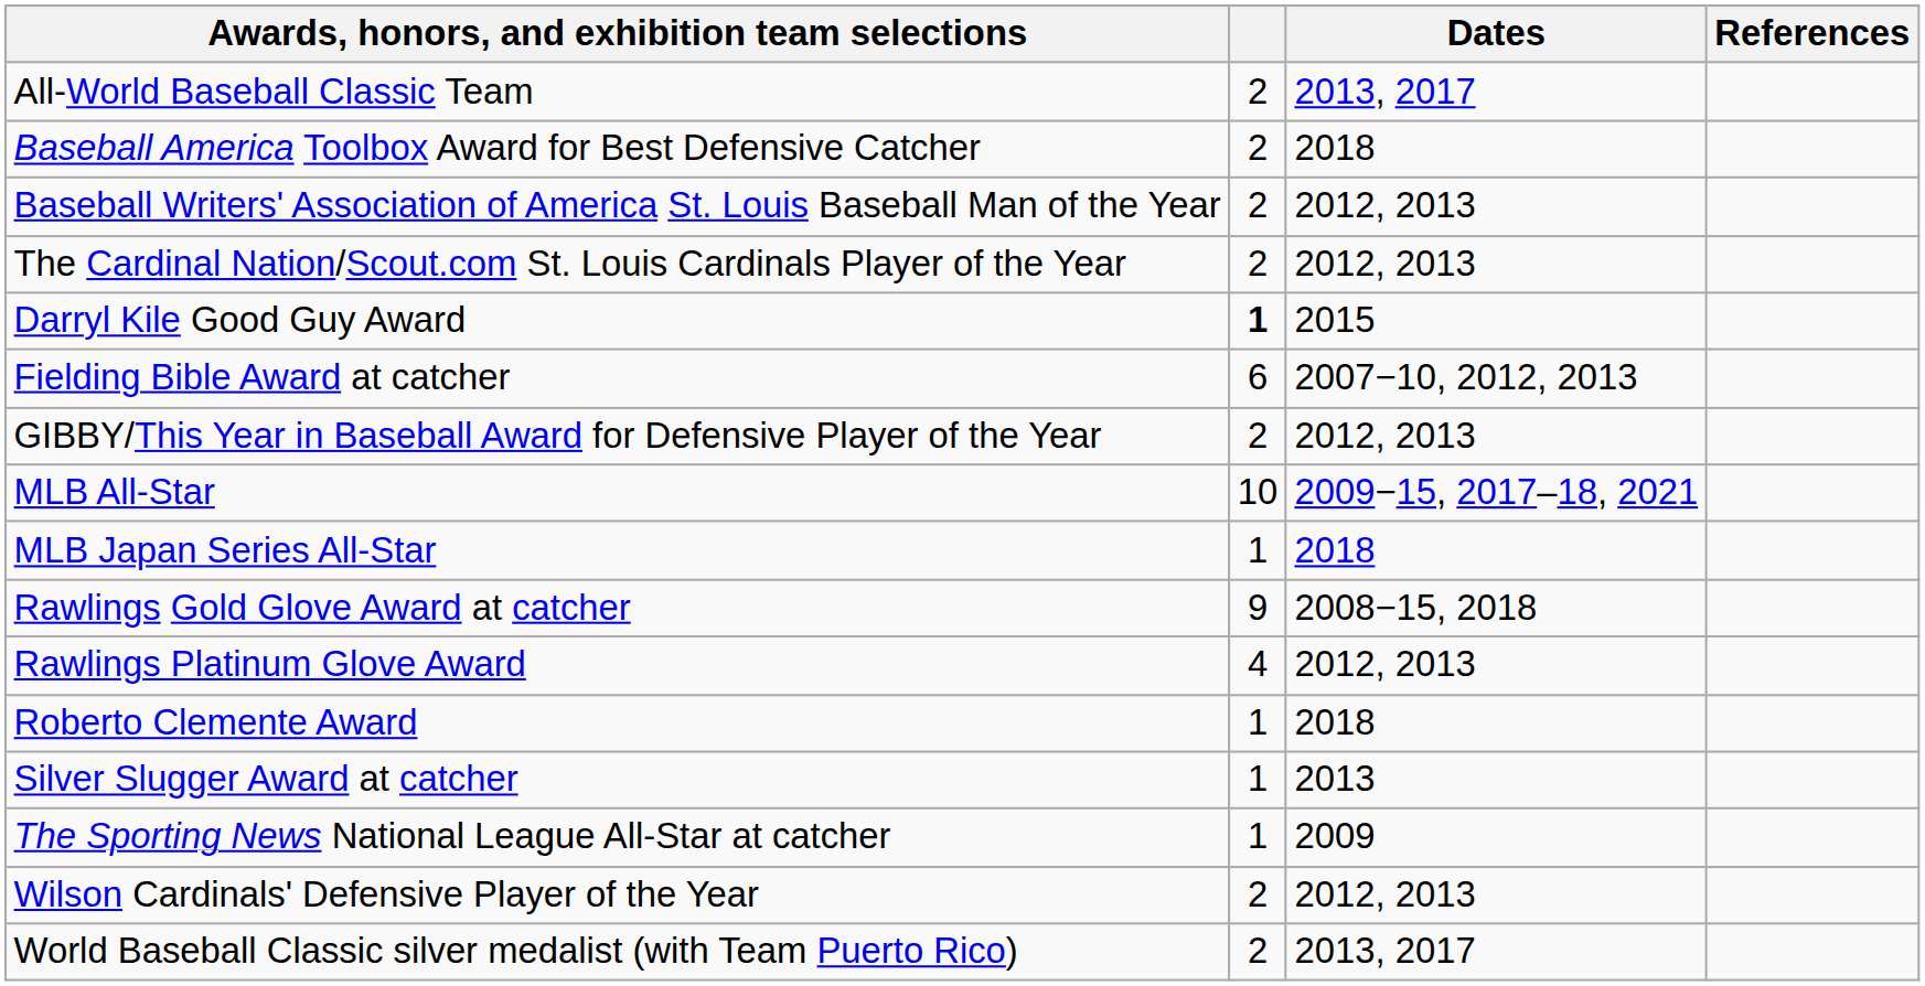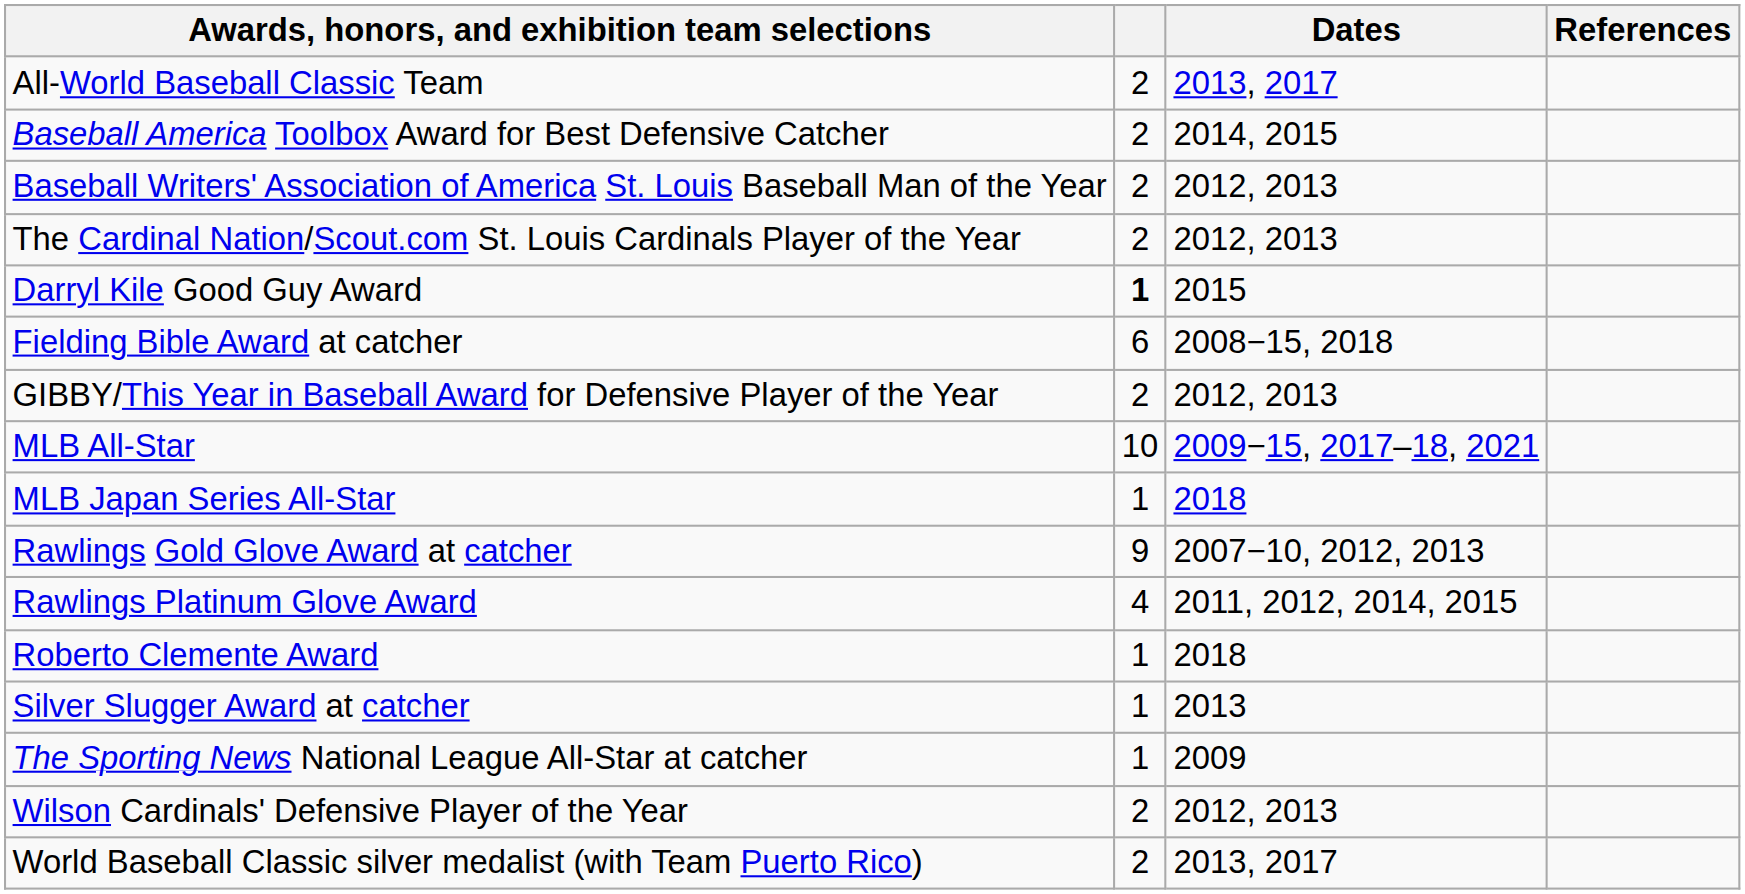Baseball America Toolbox Award for Best Defensive Catcher | Dates: 2018 -> 2014, 2015
Fielding Bible Award at catcher | Dates: 2007−10, 2012, 2013 -> 2008−15, 2018
Rawlings Gold Glove Award at catcher | Dates: 2008−15, 2018 -> 2007−10, 2012, 2013
Rawlings Platinum Glove Award | Dates: 2012, 2013 -> 2011, 2012, 2014, 2015
